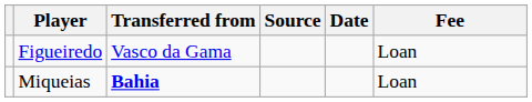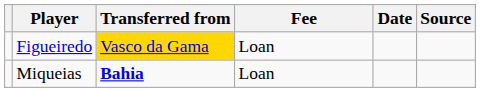columns swapped: Fee <-> Source
Figueiredo | Transferred from: no background -> gold background
